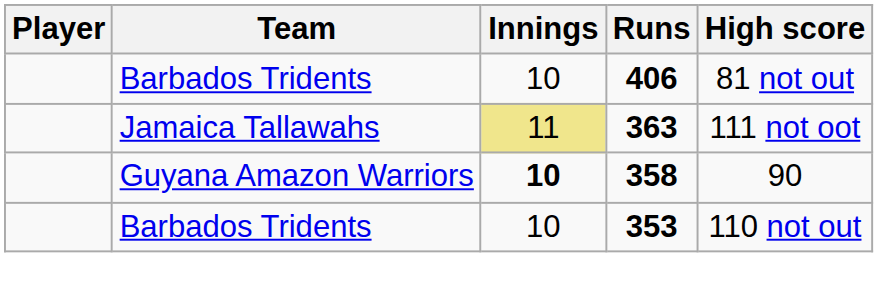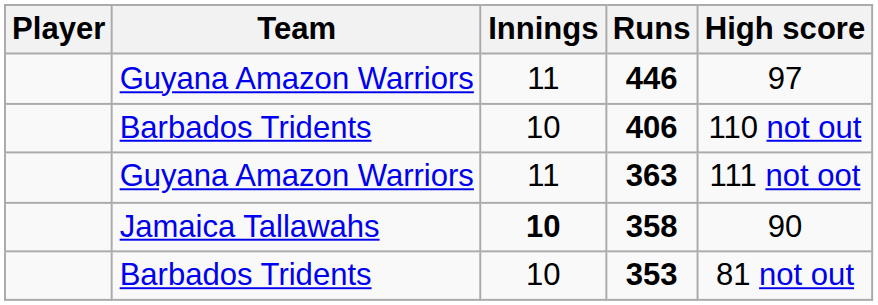+ row: Guyana Amazon Warriors | 11 | 446 | 97
406 | High score: 81 not out -> 110 not out
363 | Team: Jamaica Tallawahs -> Guyana Amazon Warriors
363 | Innings: khaki background -> no background
358 | Team: Guyana Amazon Warriors -> Jamaica Tallawahs
353 | High score: 110 not out -> 81 not out
